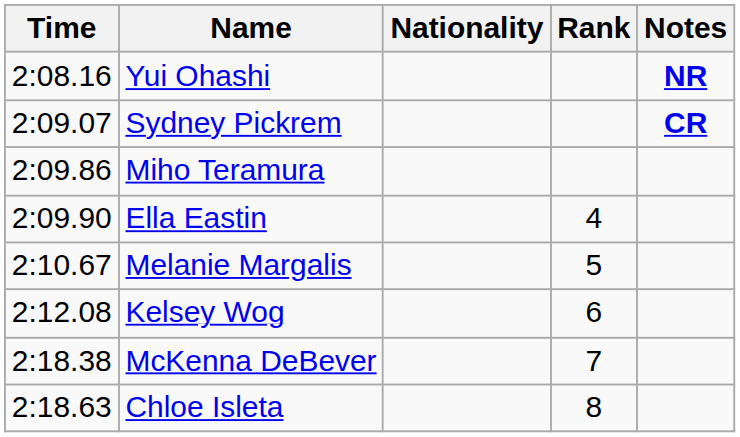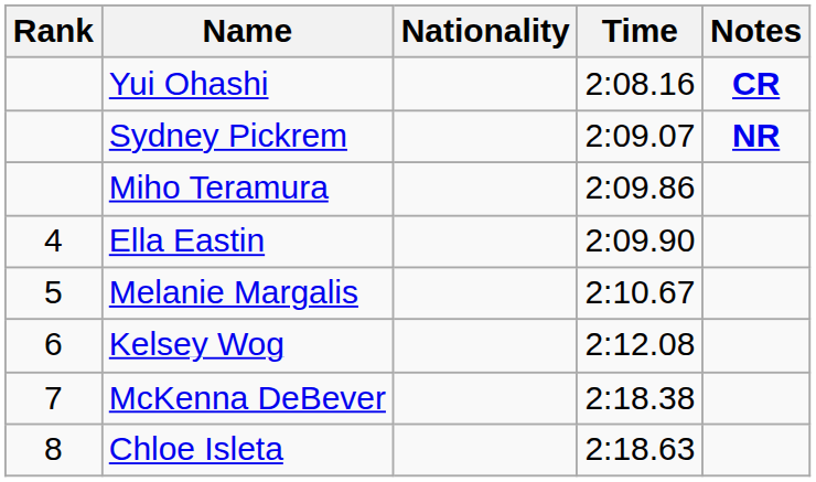columns swapped: Rank <-> Time
Yui Ohashi | Notes: NR -> CR
Sydney Pickrem | Notes: CR -> NR
